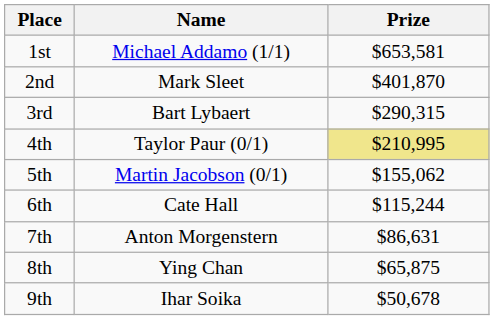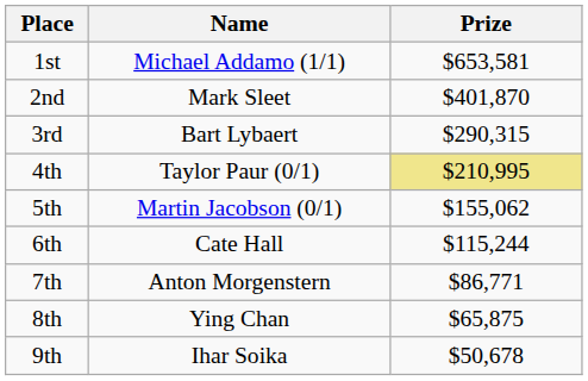7th | Prize: $86,631 -> $86,771
